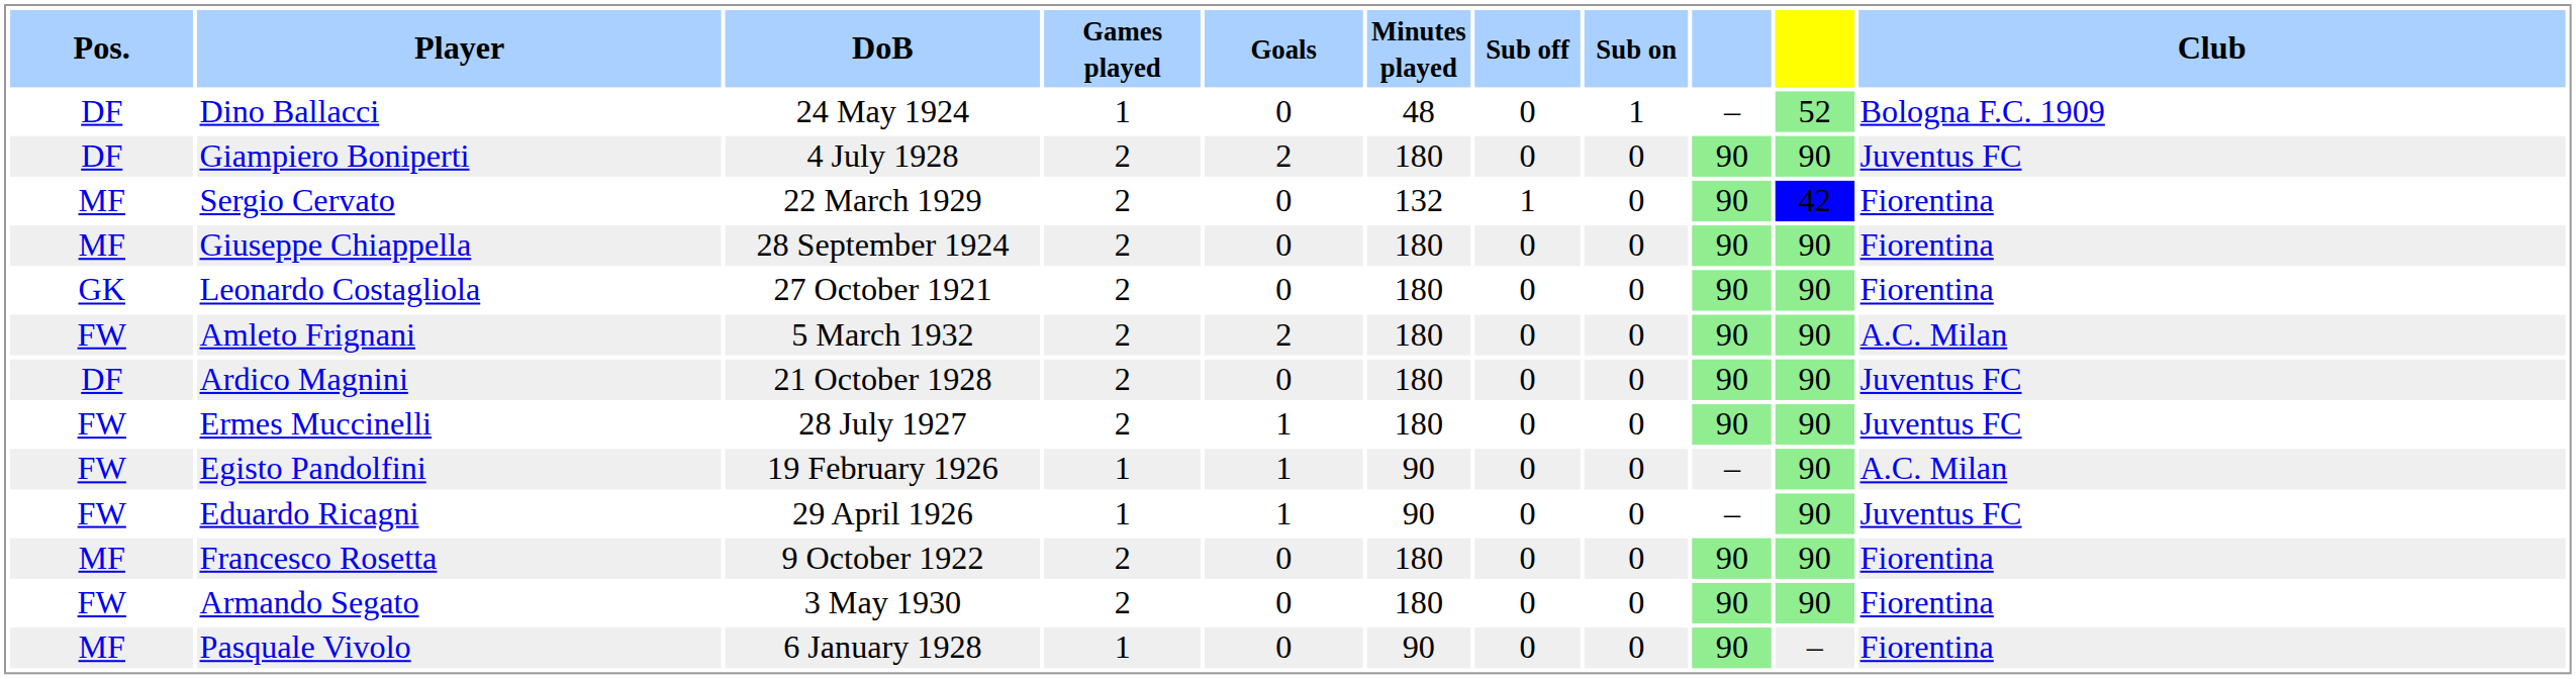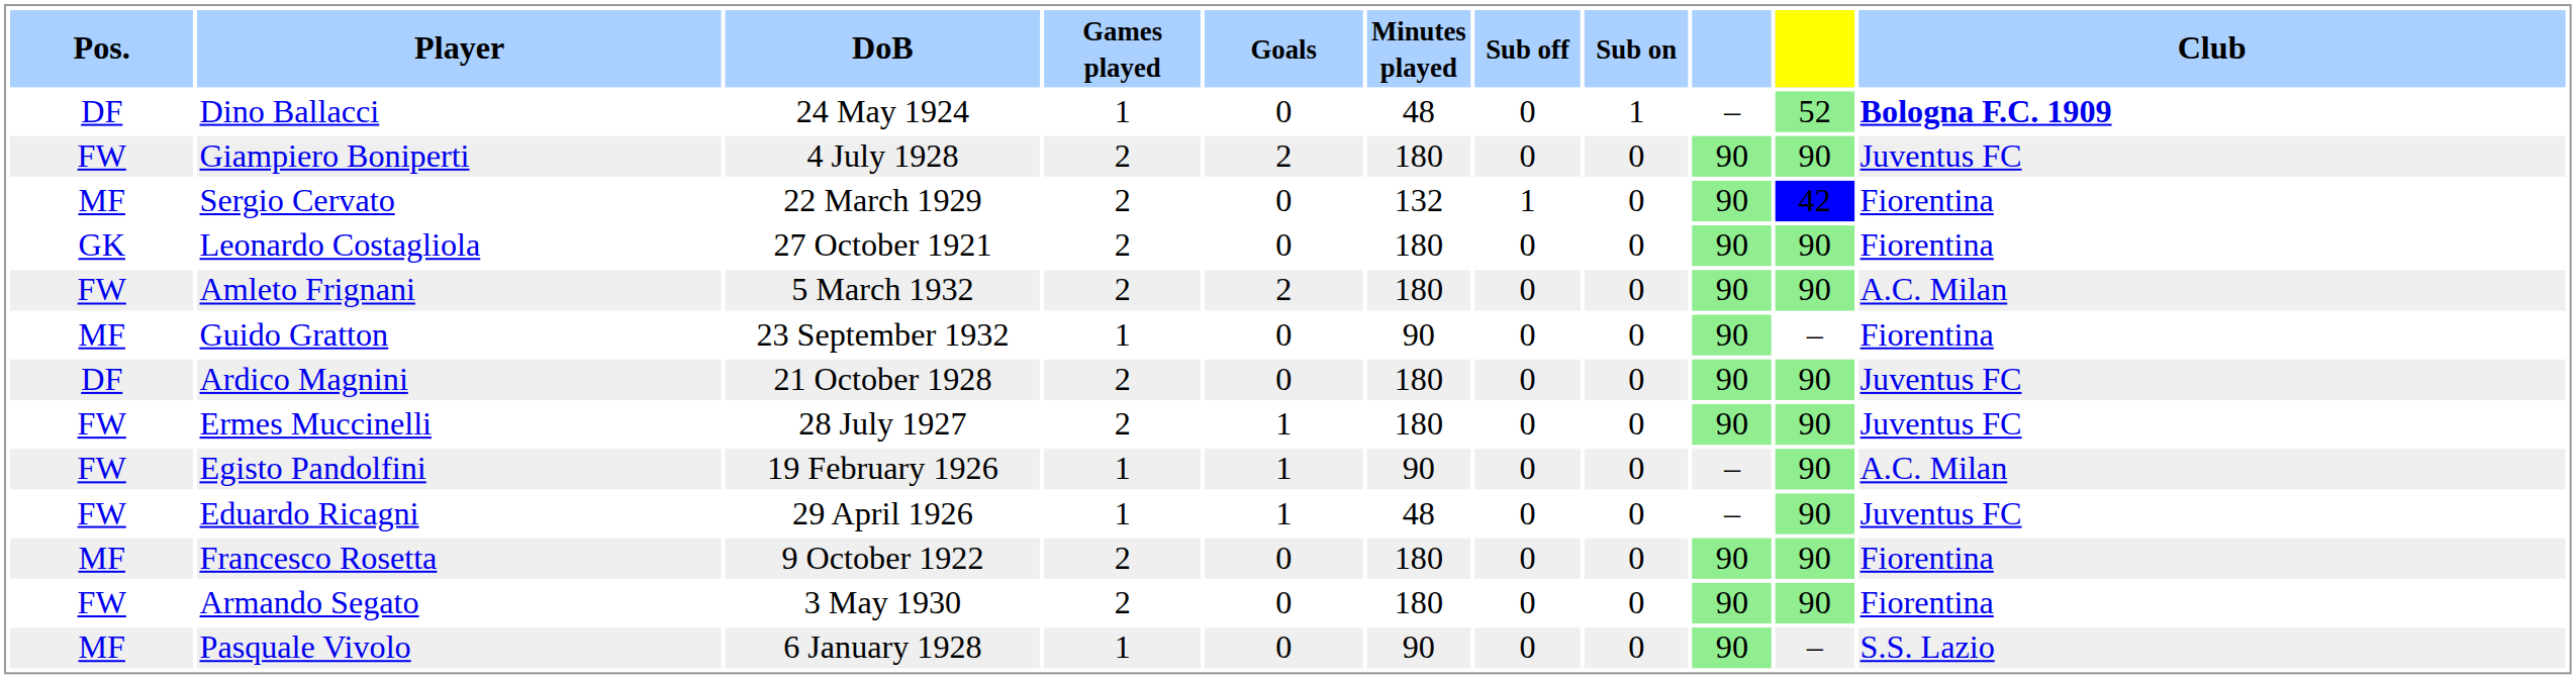Dino Ballacci | Club: normal -> bold
Giampiero Boniperti | Pos.: DF -> FW
- row: MF | Giuseppe Chiappella | 28 September 1924 | 2 | 0 | 180 | 0 | 0 | 90 | 90 | Fiorentina
+ row: MF | Guido Gratton | 23 September 1932 | 1 | 0 | 90 | 0 | 0 | 90 | – | Fiorentina
Eduardo Ricagni | Minutes played: 90 -> 48
Pasquale Vivolo | Club: Fiorentina -> S.S. Lazio
